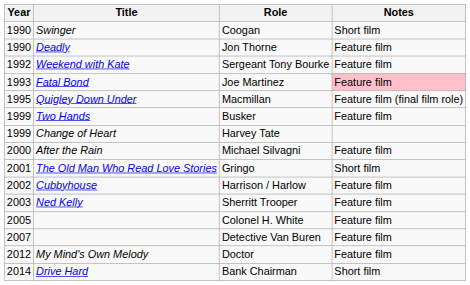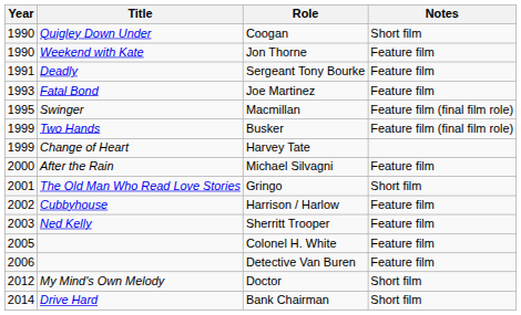Coogan | Title: Swinger -> Quigley Down Under
Jon Thorne | Title: Deadly -> Weekend with Kate
Sergeant Tony Bourke | Year: 1992 -> 1991
Sergeant Tony Bourke | Title: Weekend with Kate -> Deadly
Joe Martinez | Notes: pink background -> no background
Macmillan | Title: Quigley Down Under -> Swinger
Busker | Notes: Feature film -> Feature film (final film role)
Detective Van Buren | Year: 2007 -> 2006
Doctor | Notes: Feature film -> Short film
